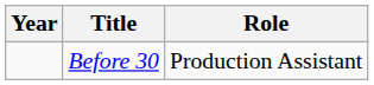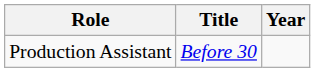columns swapped: Year <-> Role
